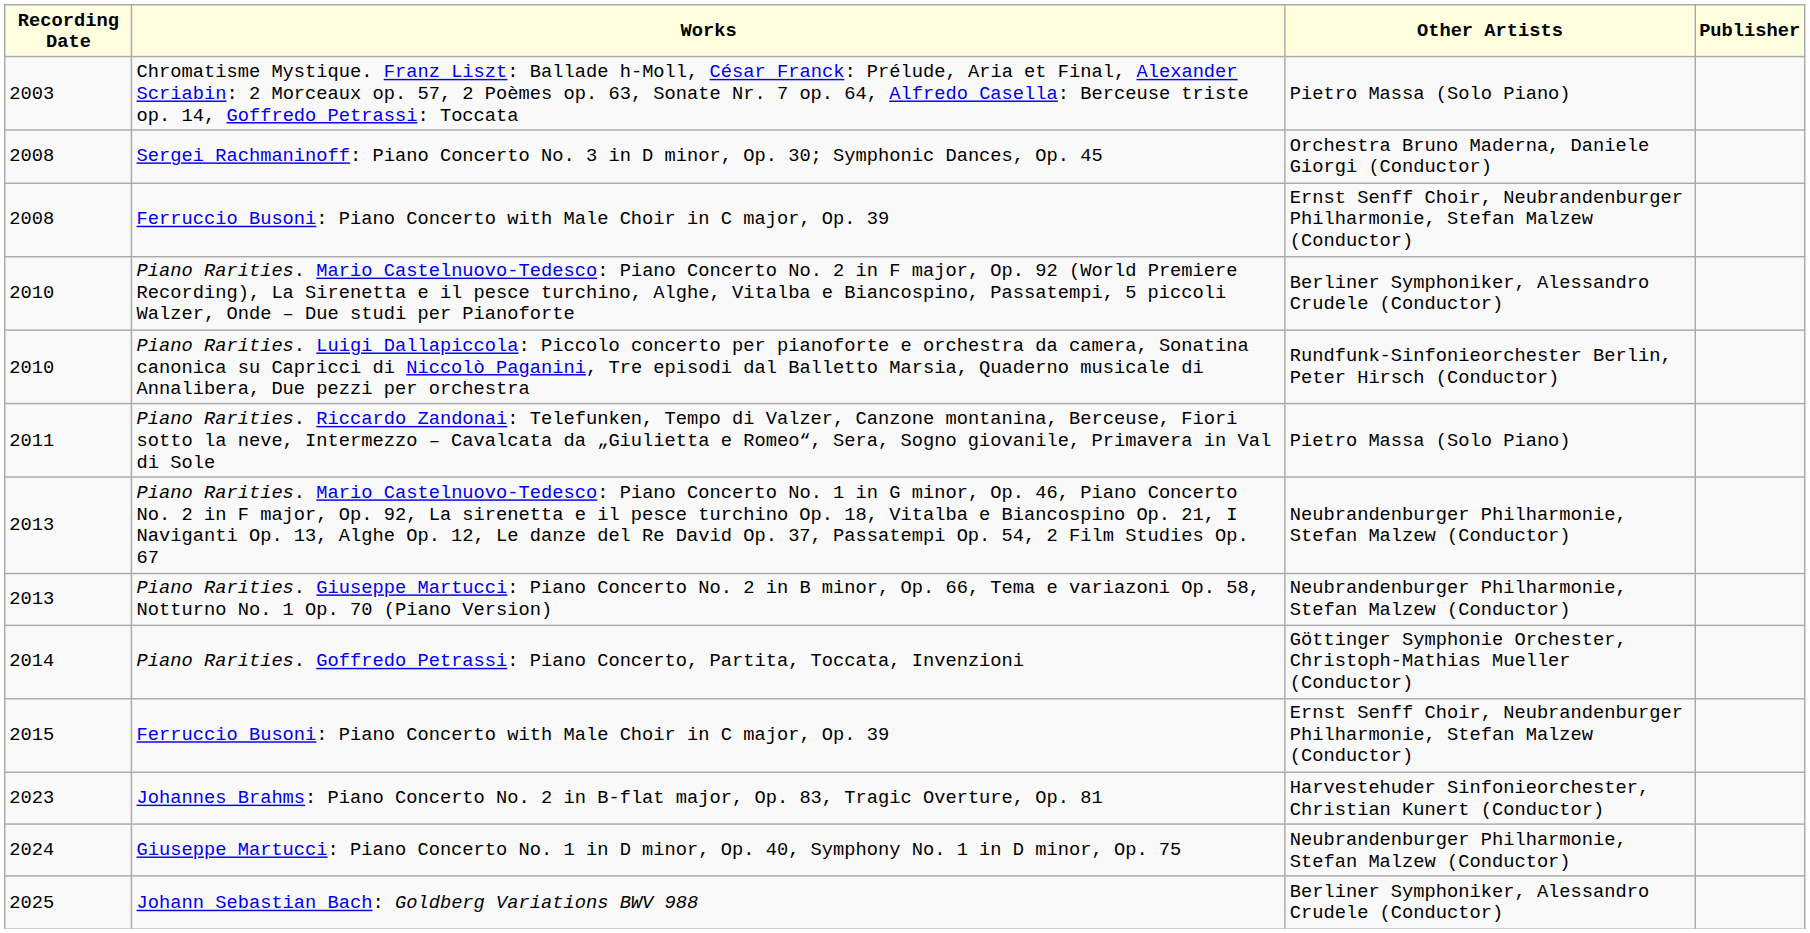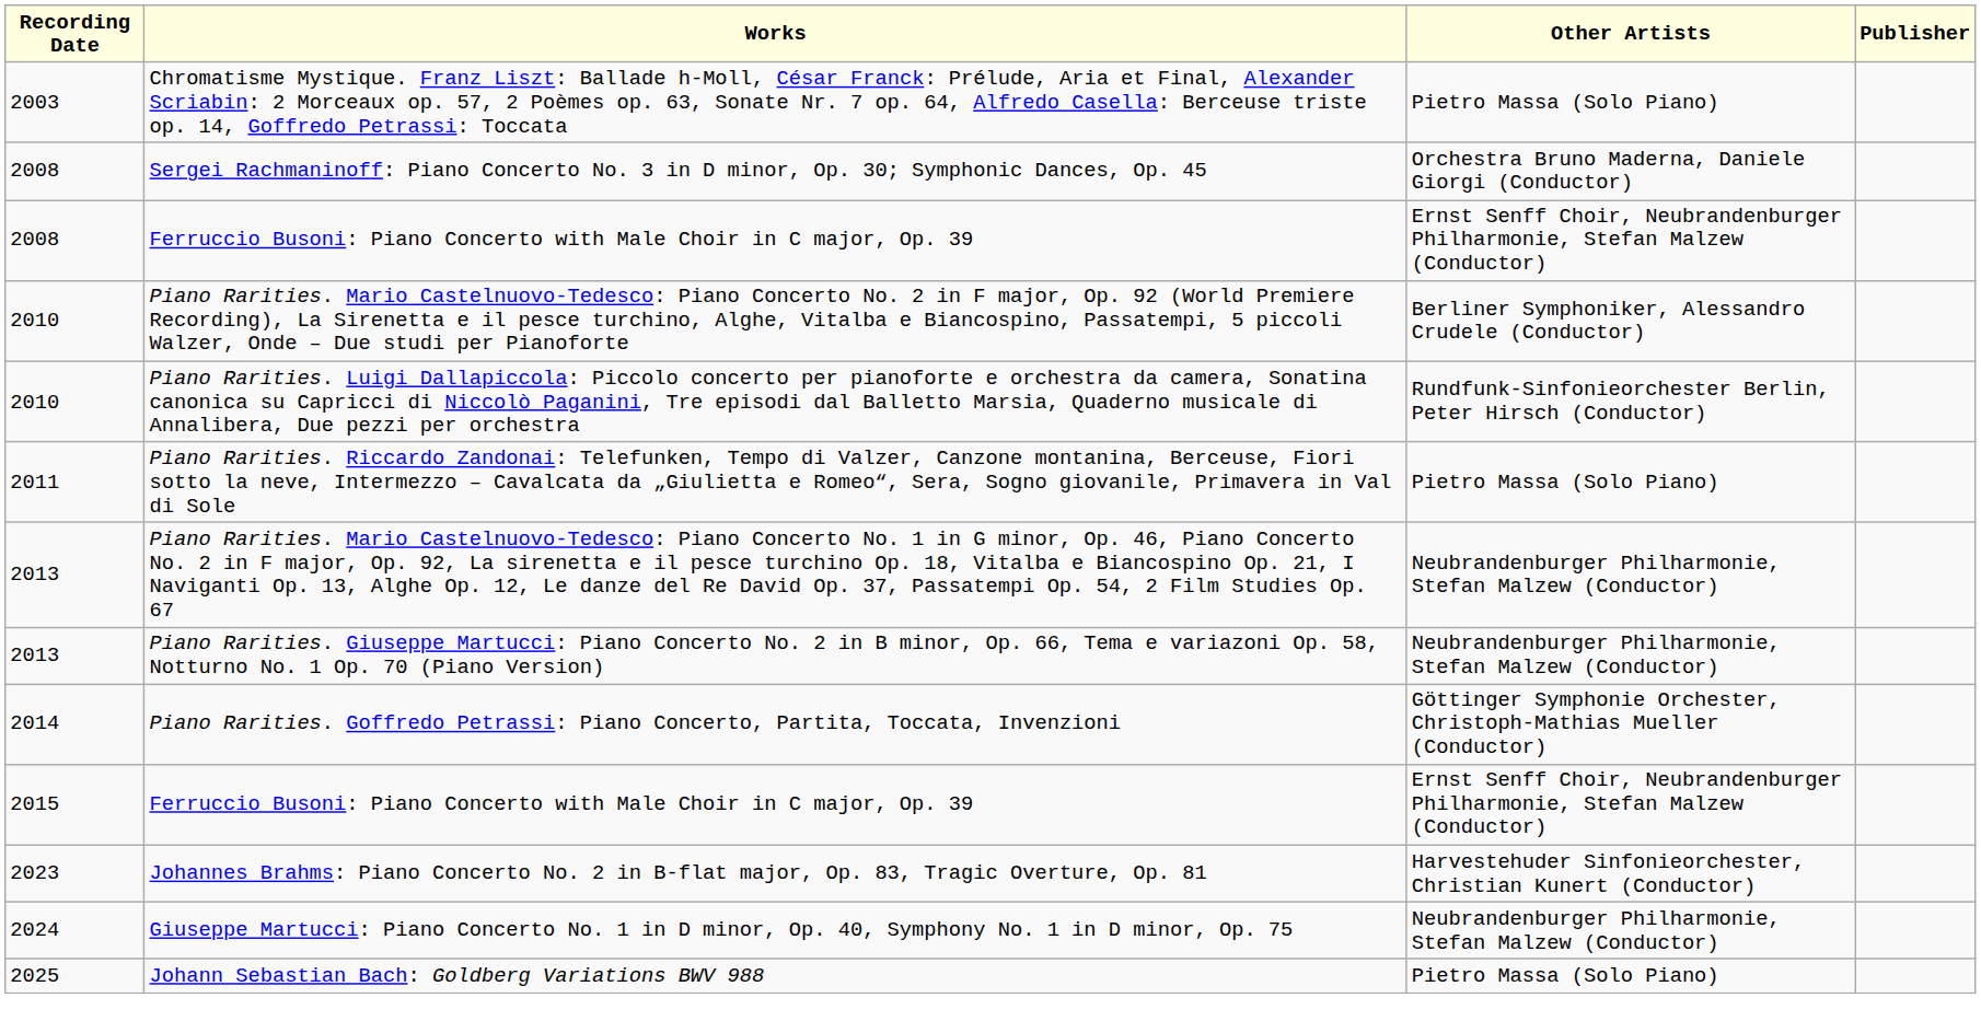Johann Sebastian Bach: Goldberg Variations BWV 988 | Other Artists: Berliner Symphoniker, Alessandro Crudele (Conductor) -> Pietro Massa (Solo Piano)
